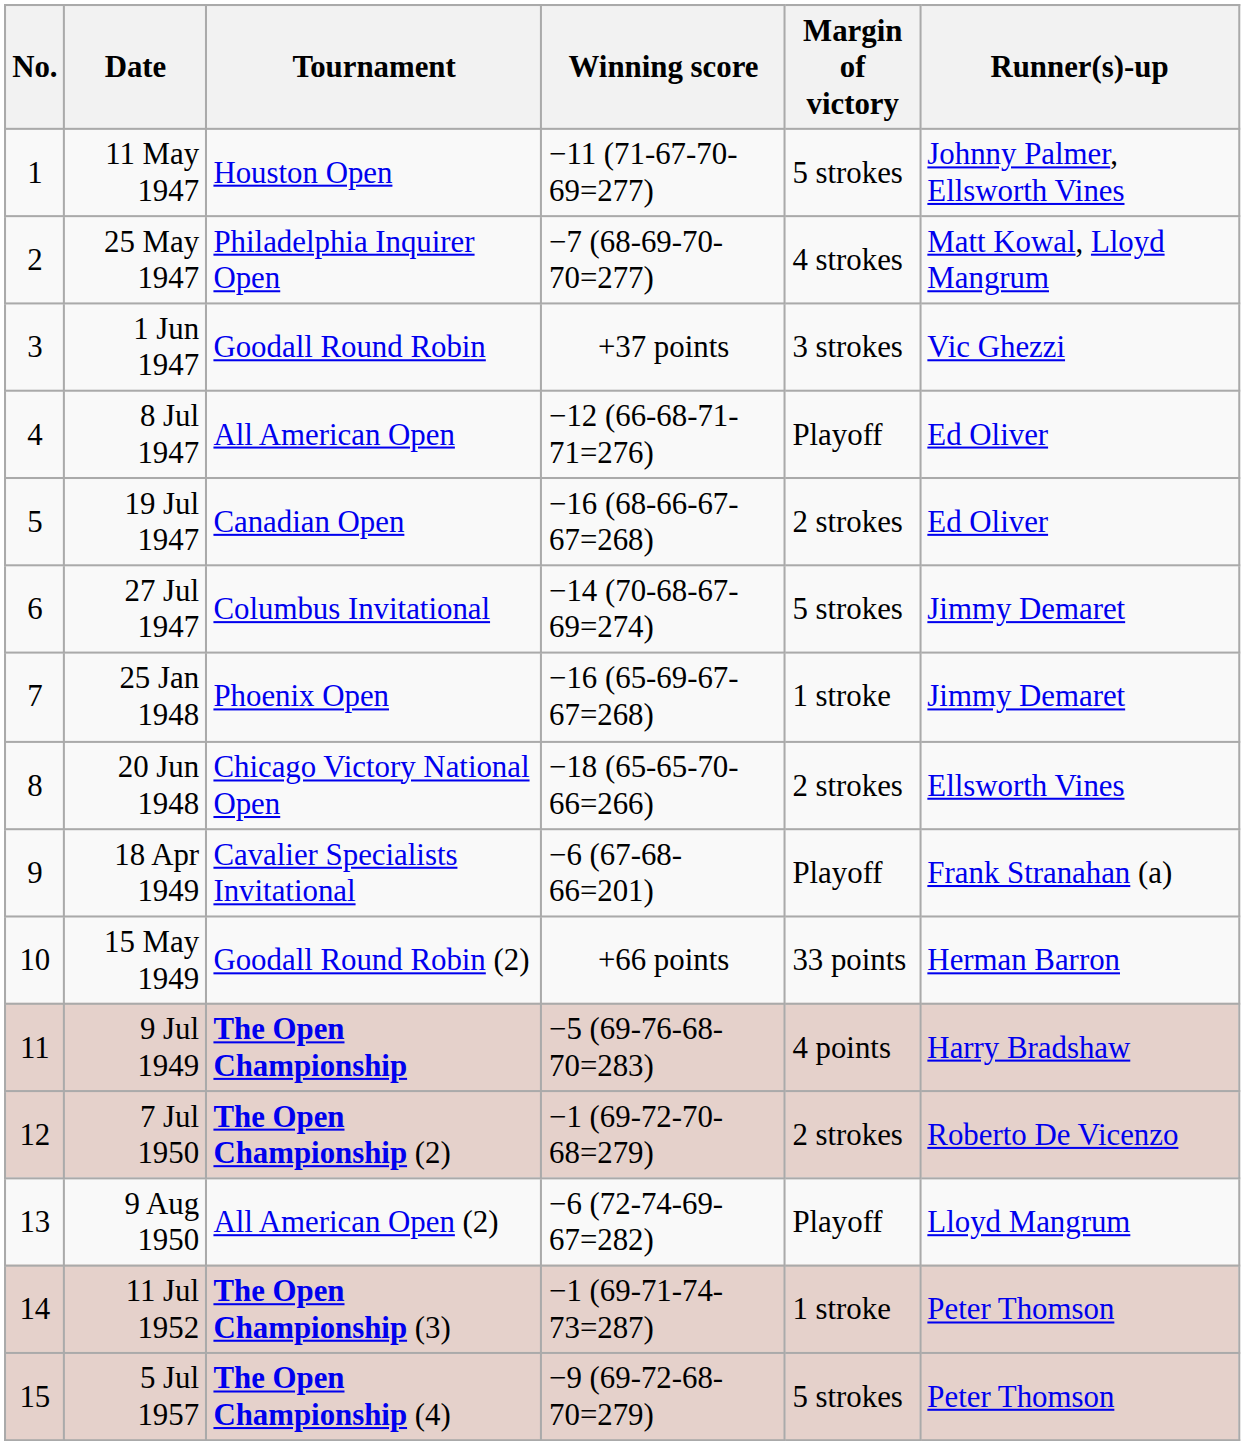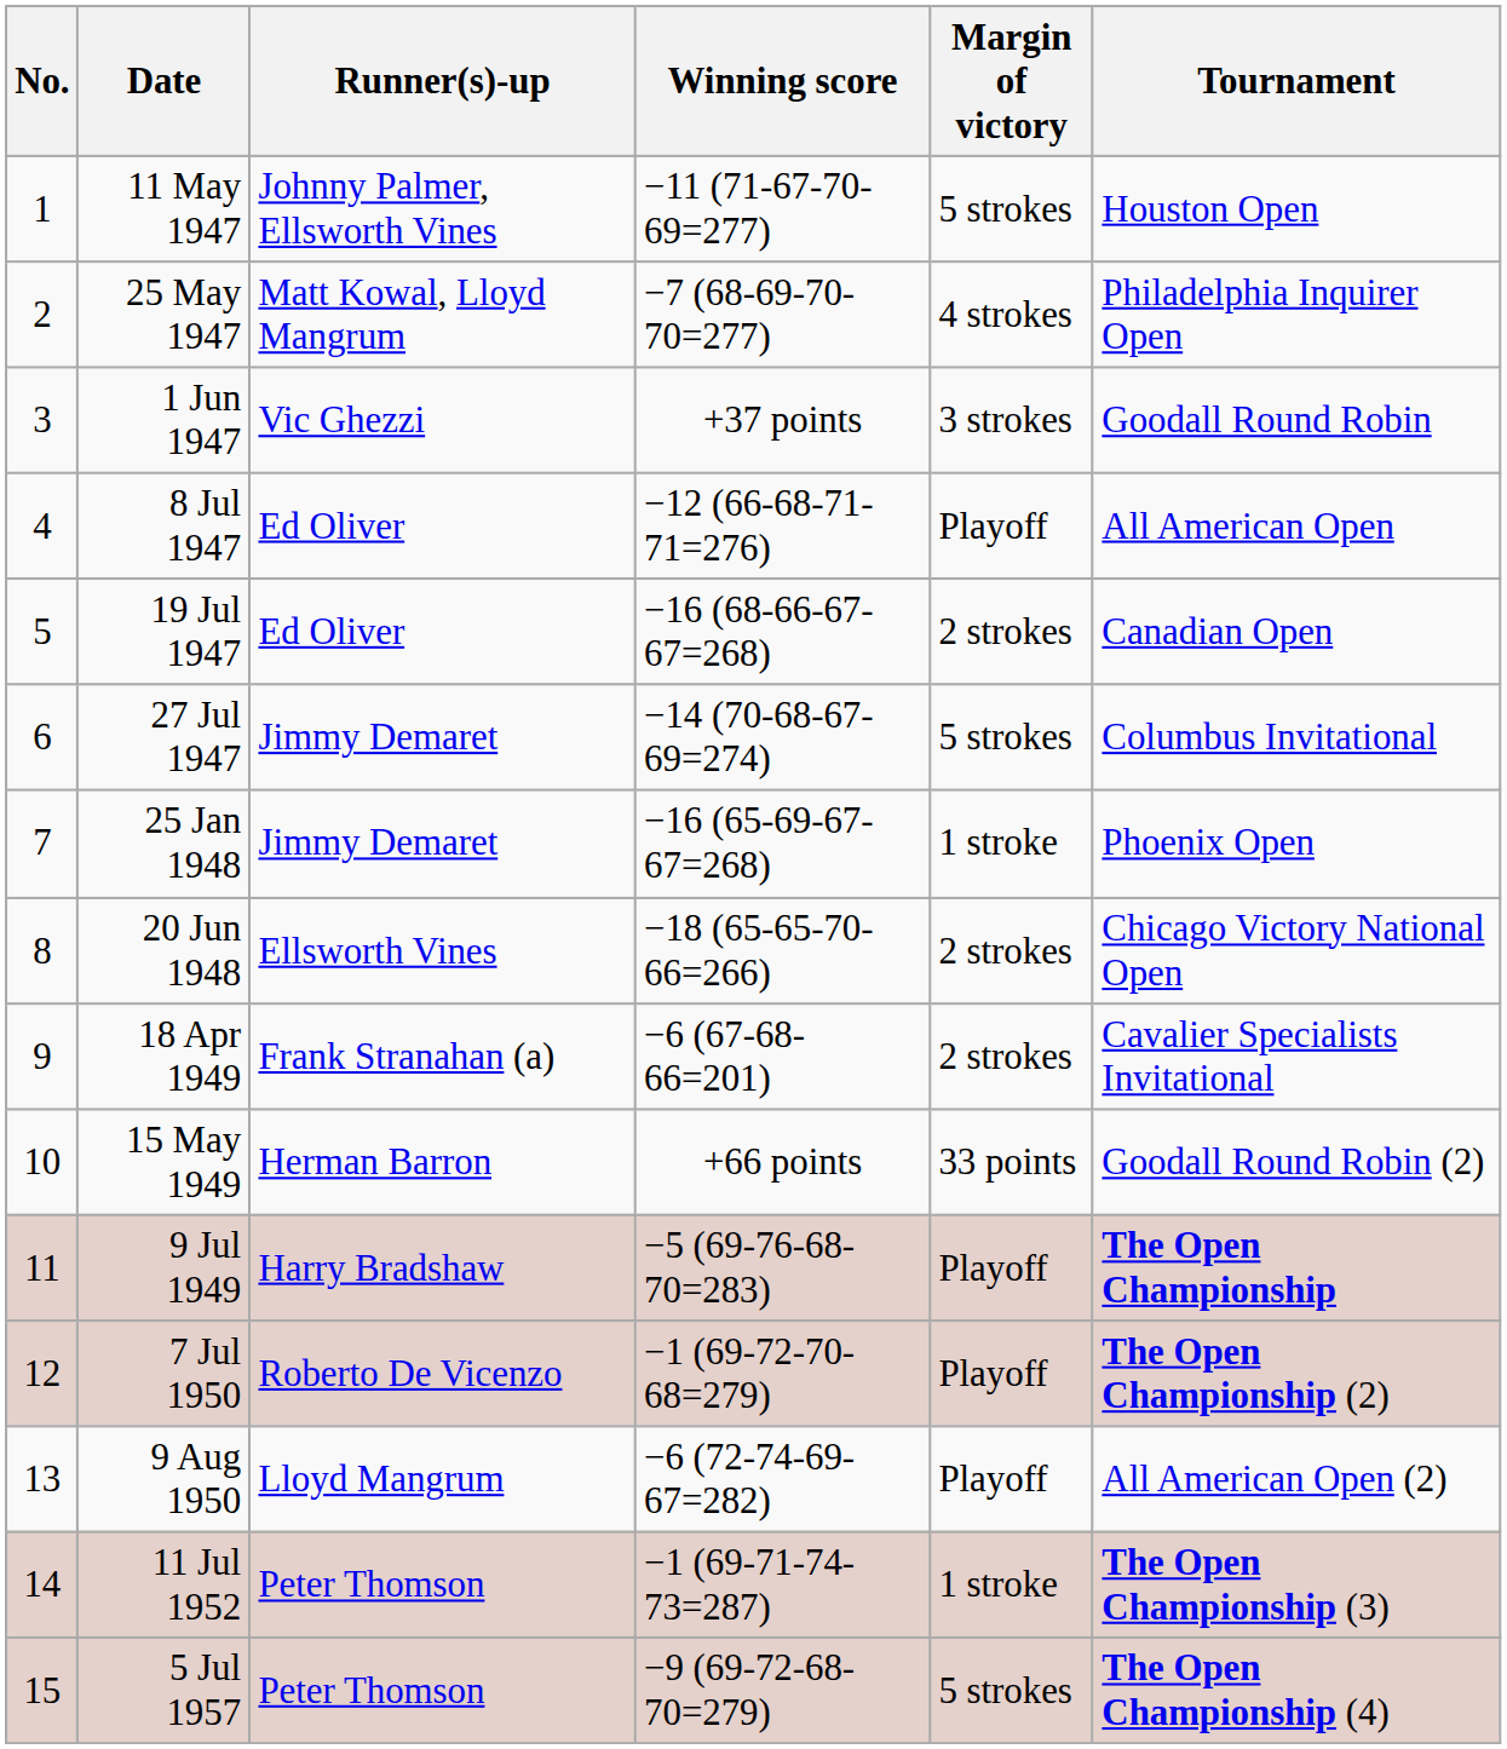columns swapped: Tournament <-> Runner(s)-up
18 Apr 1949 | Margin of victory: Playoff -> 2 strokes
9 Jul 1949 | Margin of victory: 4 points -> Playoff
7 Jul 1950 | Margin of victory: 2 strokes -> Playoff
